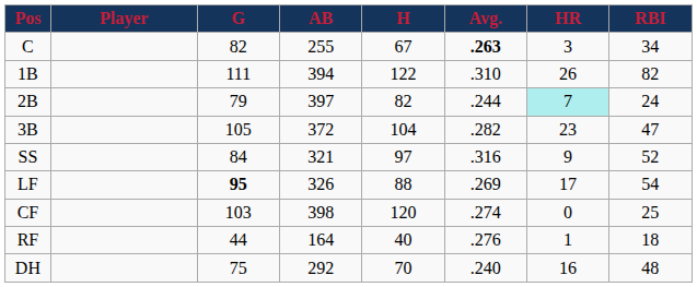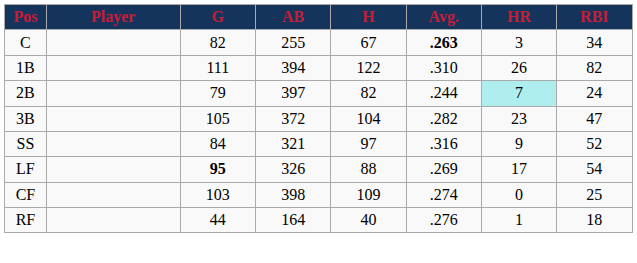CF | H: 120 -> 109
- row: DH | 75 | 292 | 70 | .240 | 16 | 48
